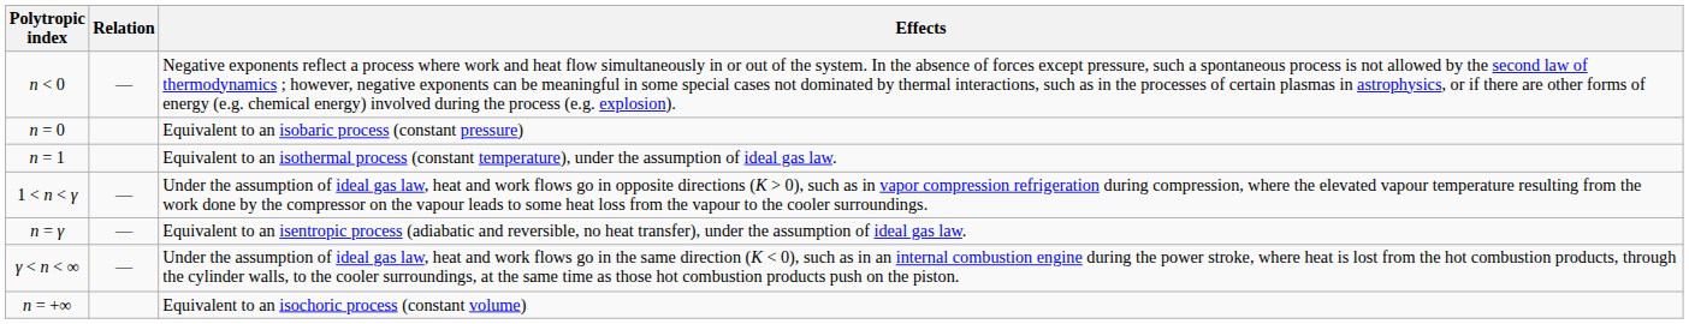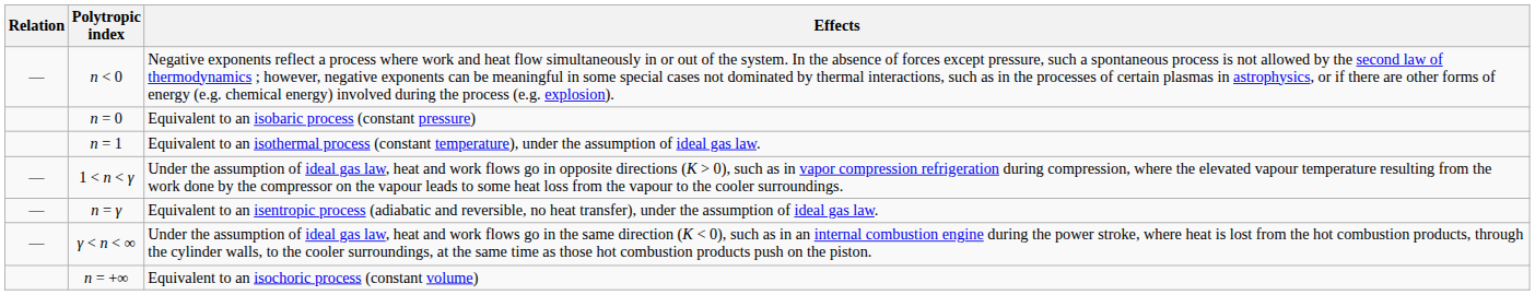columns swapped: Polytropic index <-> Relation
